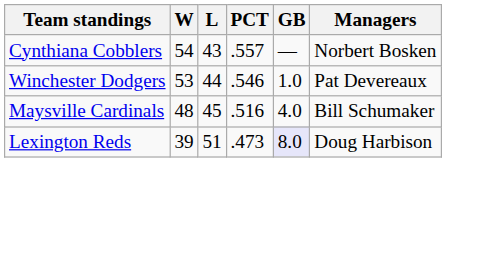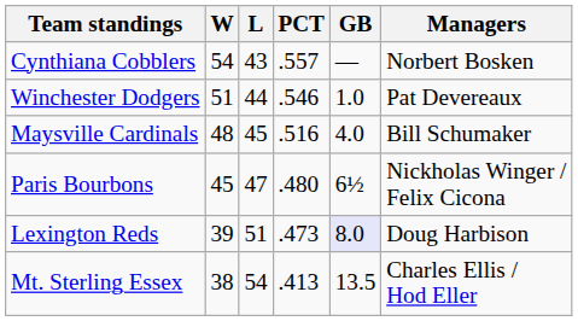Winchester Dodgers | W: 53 -> 51
+ row: Paris Bourbons | 45 | 47 | .480 | 6½ | Nickholas Winger / Felix Cicona
+ row: Mt. Sterling Essex | 38 | 54 | .413 | 13.5 | Charles Ellis / Hod Eller
